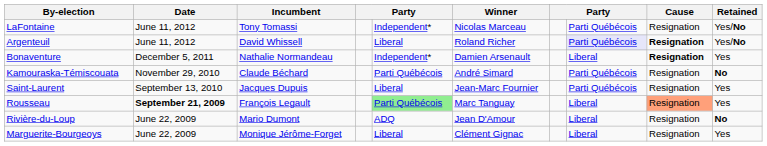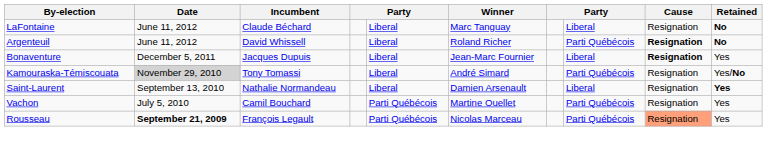LaFontaine | Incumbent: Tony Tomassi -> Claude Béchard
LaFontaine | column 5: Independent* -> Liberal
LaFontaine | Winner: Nicolas Marceau -> Marc Tanguay
LaFontaine | column 8: Parti Québécois -> Liberal
LaFontaine | Retained: Yes/No -> No
Argenteuil | column 8: lavender background -> no background
Argenteuil | Retained: Yes/No -> No
Bonaventure | Incumbent: Nathalie Normandeau -> Jacques Dupuis
Bonaventure | column 5: Independent* -> Liberal
Bonaventure | Winner: Damien Arsenault -> Jean-Marc Fournier
Kamouraska-Témiscouata | Date: no background -> lightgrey background
Kamouraska-Témiscouata | Incumbent: Claude Béchard -> Tony Tomassi
Kamouraska-Témiscouata | column 5: Parti Québécois -> Liberal
Kamouraska-Témiscouata | Retained: No -> Yes/No
Saint-Laurent | Incumbent: Jacques Dupuis -> Nathalie Normandeau
Saint-Laurent | Winner: Jean-Marc Fournier -> Damien Arsenault
Saint-Laurent | column 8: Parti Québécois -> Liberal
Saint-Laurent | Retained: normal -> bold
+ row: Vachon | July 5, 2010 | Camil Bouchard | Parti Québécois | Martine Ouellet | Parti Québécois | Resignation | Yes
Rousseau | column 5: lightgreen background -> no background
Rousseau | Winner: Marc Tanguay -> Nicolas Marceau
Rousseau | column 8: Liberal -> Parti Québécois
- row: Rivière-du-Loup | June 22, 2009 | Mario Dumont | ADQ | Jean D'Amour | Liberal | Resignation | No
- row: Marguerite-Bourgeoys | June 22, 2009 | Monique Jérôme-Forget | Liberal | Clément Gignac | Liberal | Resignation | Yes
